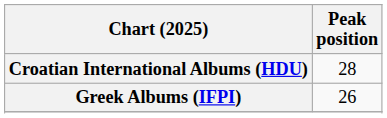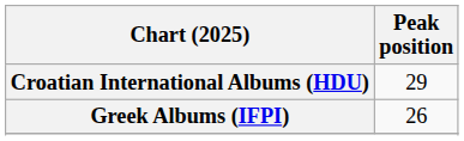Croatian International Albums (HDU) | Peak position: 28 -> 29
